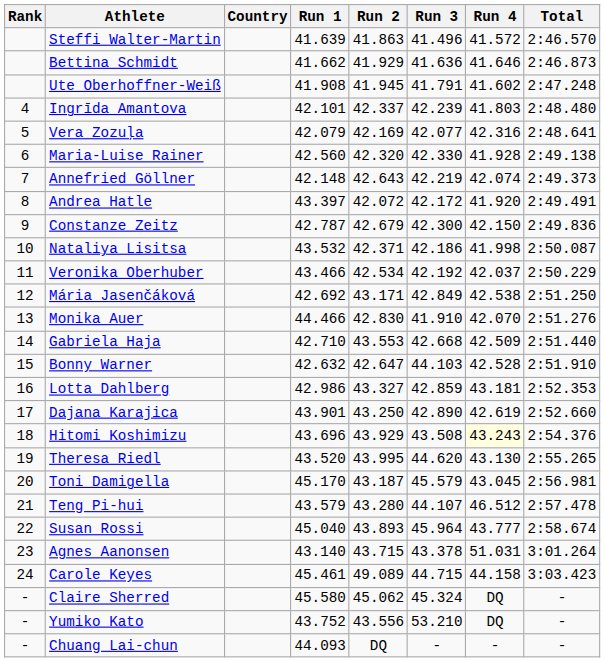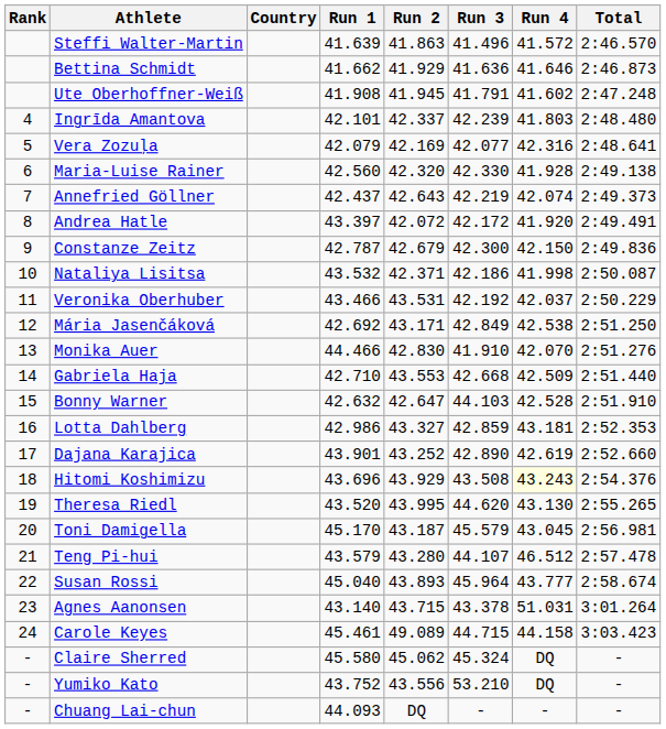Annefried Göllner | Run 1: 42.148 -> 42.437
Veronika Oberhuber | Run 2: 42.534 -> 43.531
Dajana Karajica | Run 2: 43.250 -> 43.252
